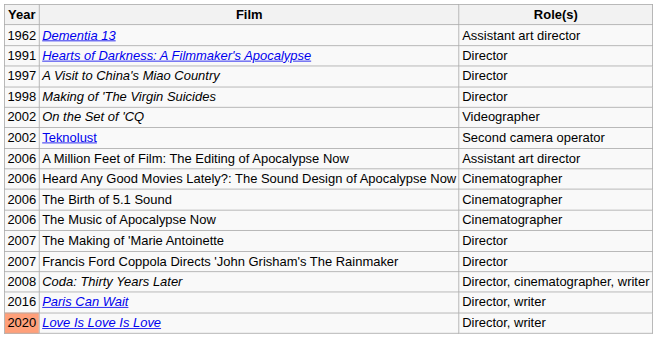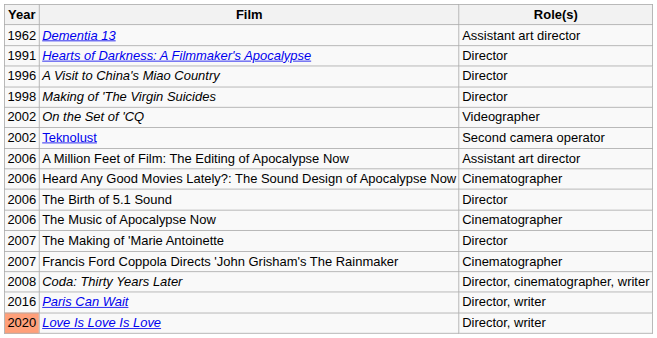A Visit to China's Miao Country | Year: 1997 -> 1996
The Birth of 5.1 Sound | Role(s): Cinematographer -> Director
Francis Ford Coppola Directs 'John Grisham's The Rainmaker | Role(s): Director -> Cinematographer
